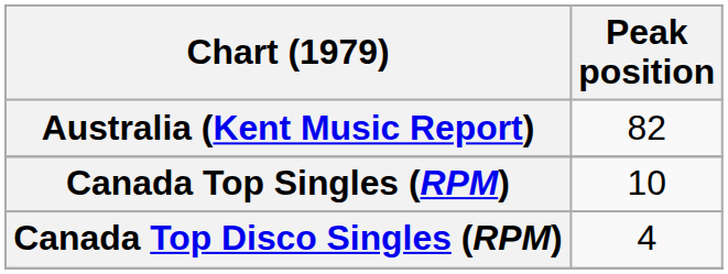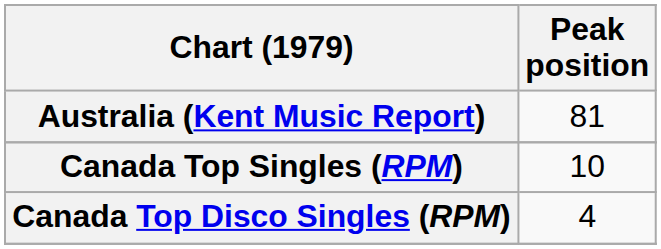Australia (Kent Music Report) | Peak position: 82 -> 81
